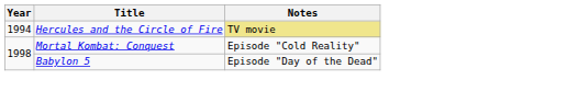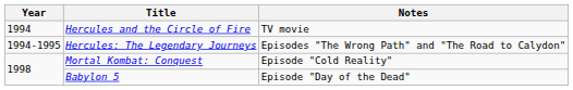Hercules and the Circle of Fire | Notes: khaki background -> no background
+ row: 1994-1995 | Hercules: The Legendary Journeys | Episodes "The Wrong Path" and "The Road to Calydon"
